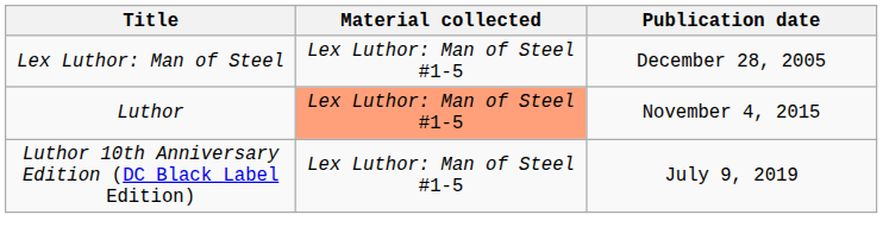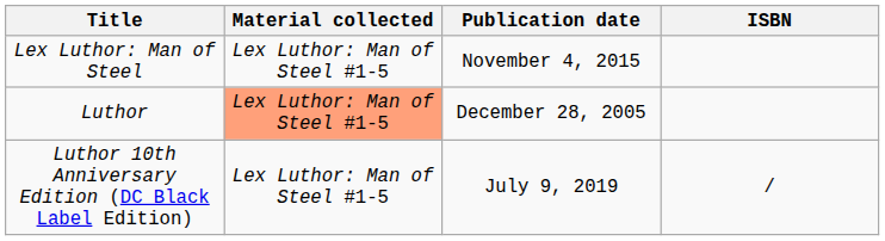+ column: ISBN | /
Lex Luthor: Man of Steel | Publication date: December 28, 2005 -> November 4, 2015
Luthor | Publication date: November 4, 2015 -> December 28, 2005
